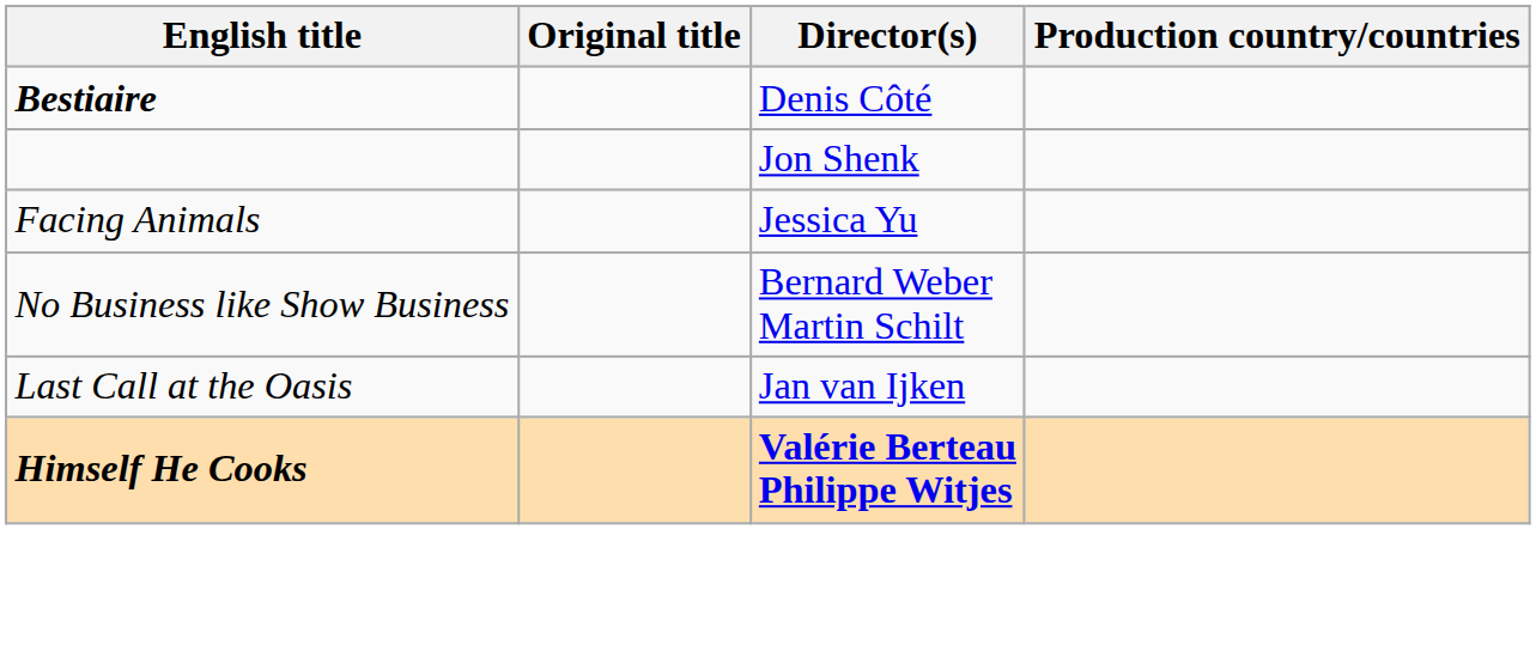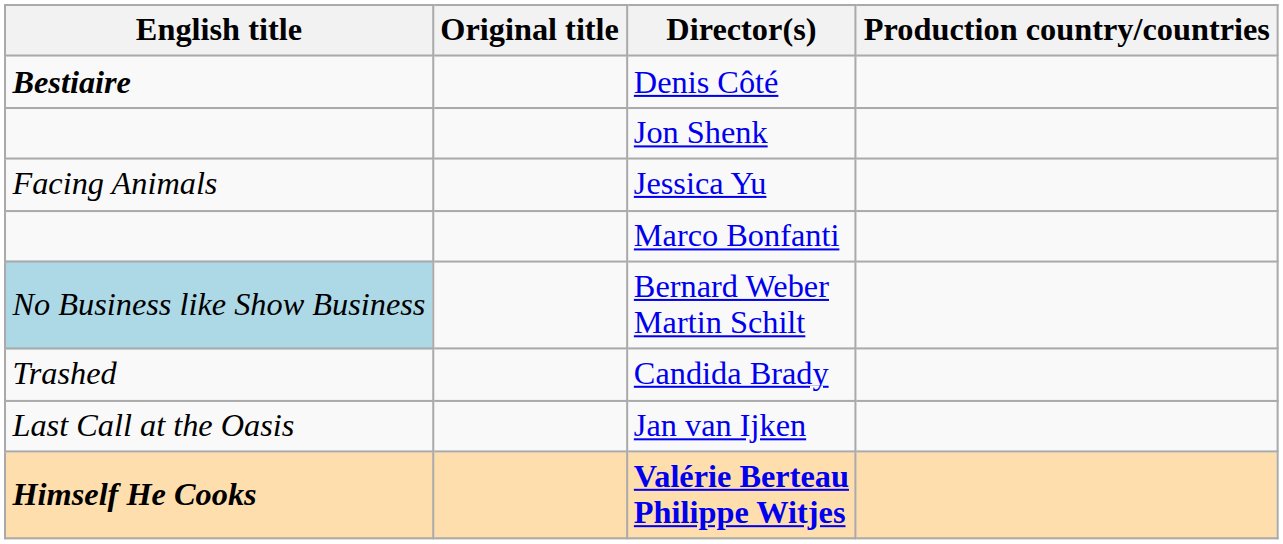+ row: Marco Bonfanti
Bernard Weber Martin Schilt | English title: no background -> lightblue background
+ row: Trashed | Candida Brady
